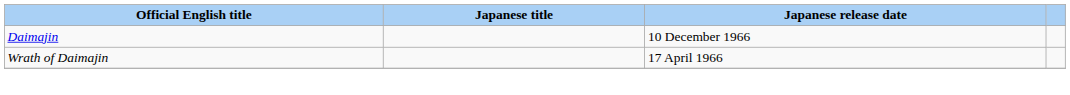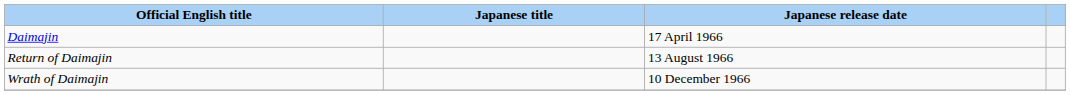Daimajin | Japanese release date: 10 December 1966 -> 17 April 1966
+ row: Return of Daimajin | 13 August 1966
Wrath of Daimajin | Japanese release date: 17 April 1966 -> 10 December 1966
